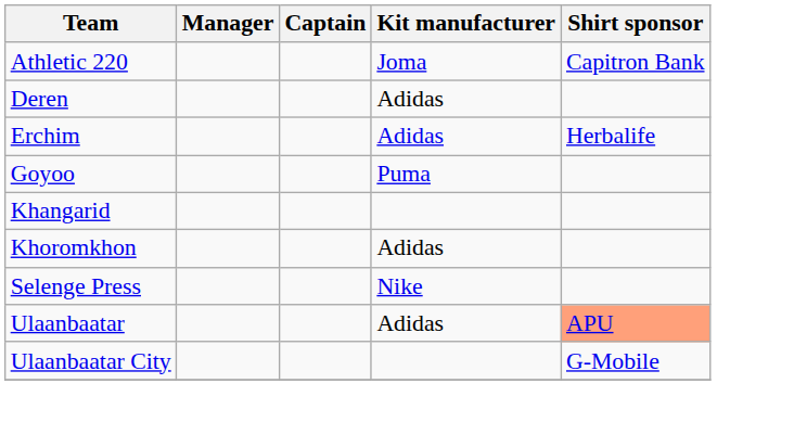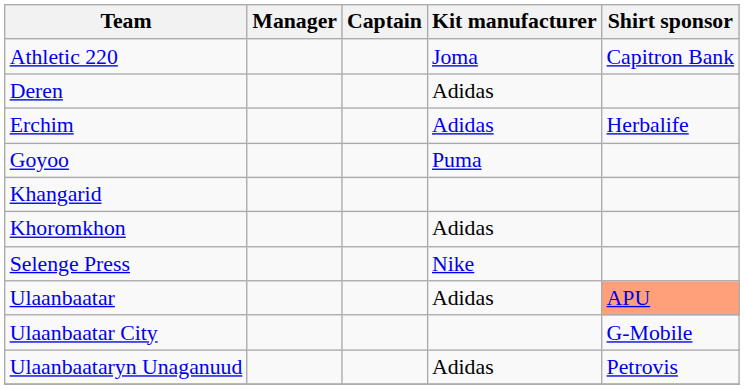+ row: Ulaanbaataryn Unaganuud | Adidas | Petrovis
